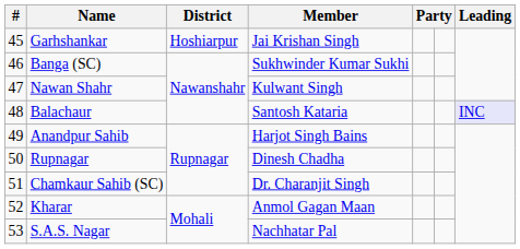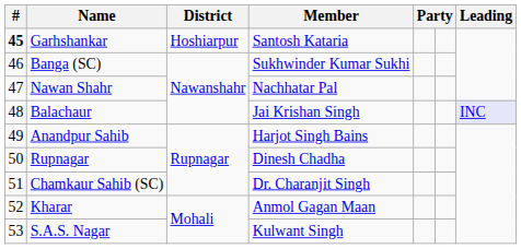Garhshankar | #: normal -> bold
Garhshankar | Member: Jai Krishan Singh -> Santosh Kataria
Nawan Shahr | Member: Kulwant Singh -> Nachhatar Pal
Balachaur | Member: Santosh Kataria -> Jai Krishan Singh
S.A.S. Nagar | Member: Nachhatar Pal -> Kulwant Singh
